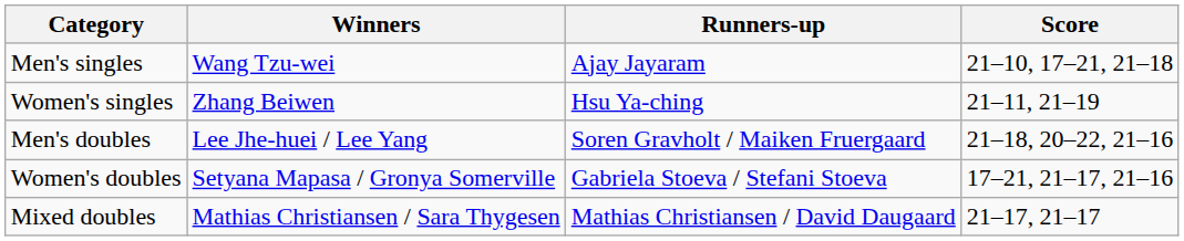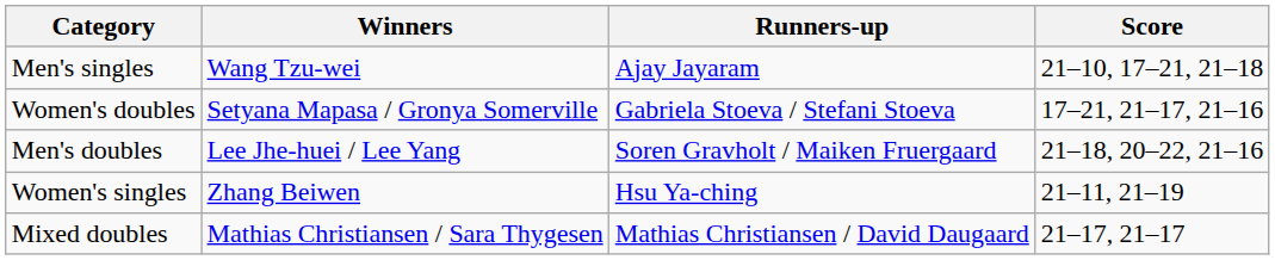rows swapped: Women's singles <-> Women's doubles
